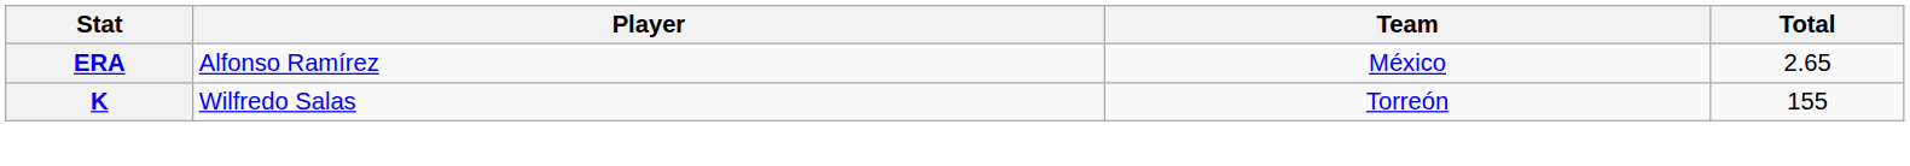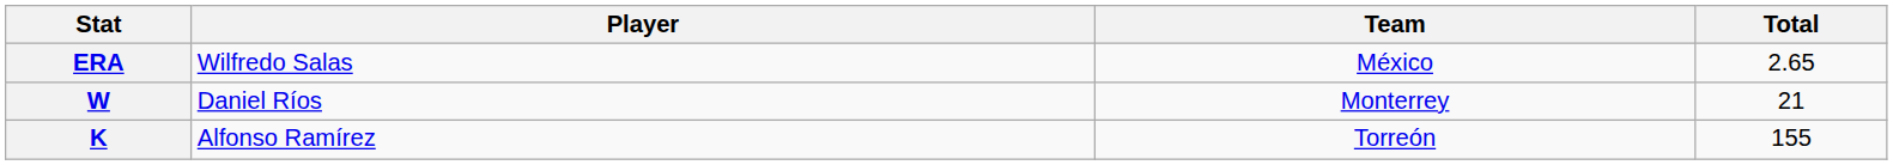ERA | Player: Alfonso Ramírez -> Wilfredo Salas
+ row: W | Daniel Ríos | Monterrey | 21
K | Player: Wilfredo Salas -> Alfonso Ramírez
